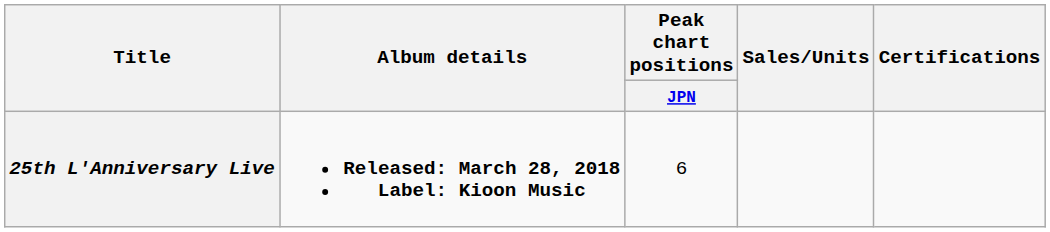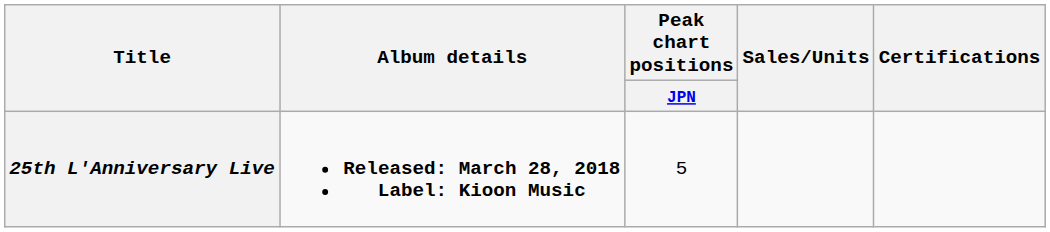25th L'Anniversary Live | Peak chart positions / JPN: 6 -> 5
